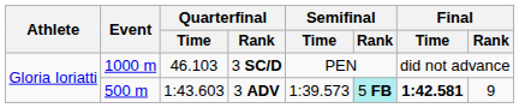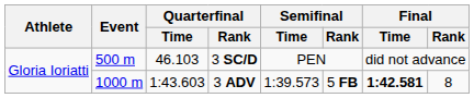3 SC/D | Event: 1000 m -> 500 m
3 ADV | Event: 500 m -> 1000 m
3 ADV | Semifinal / Rank: paleturquoise background -> no background
3 ADV | Final / Rank: 9 -> 8
